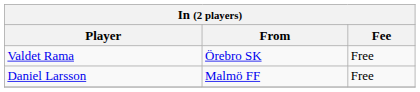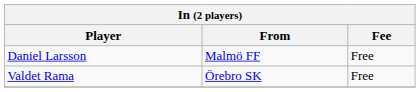rows swapped: Daniel Larsson <-> Valdet Rama
